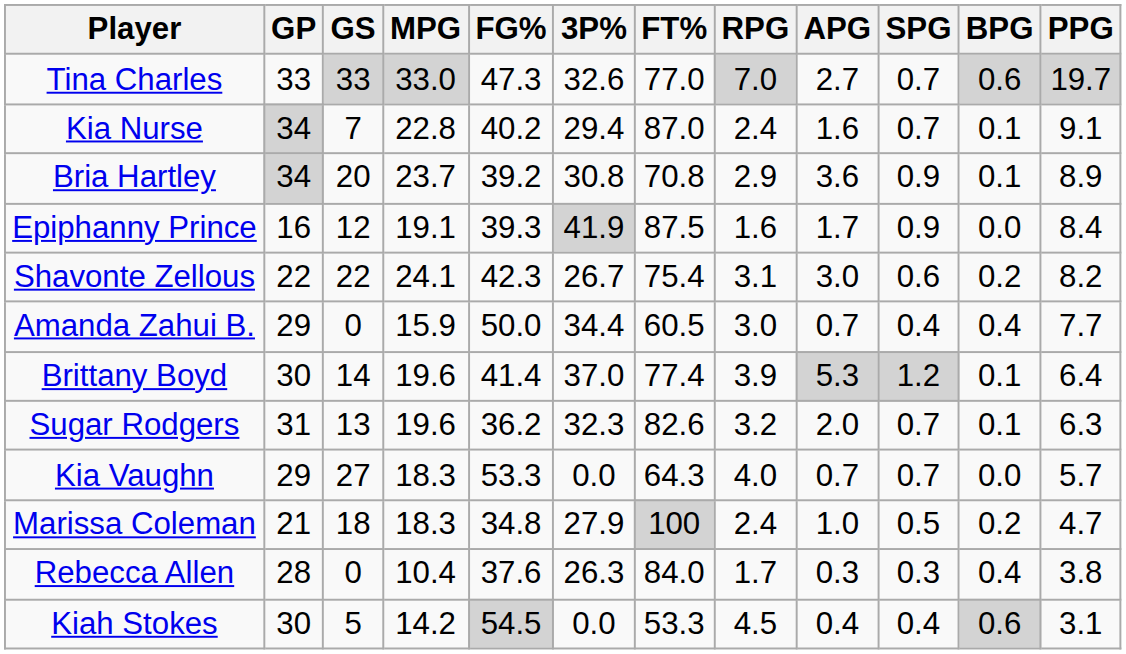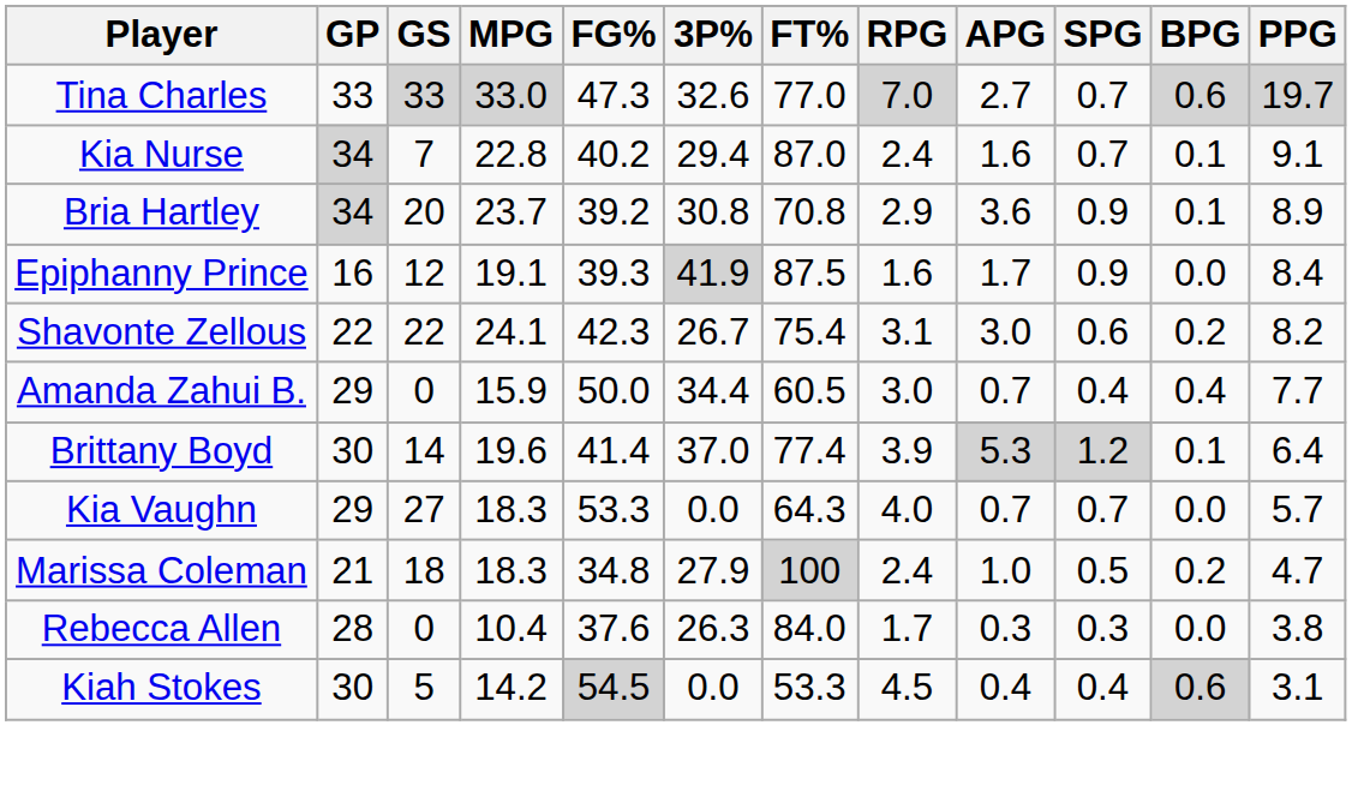- row: Sugar Rodgers | 31 | 13 | 19.6 | 36.2 | 32.3 | 82.6 | 3.2 | 2.0 | 0.7 | 0.1 | 6.3
Rebecca Allen | BPG: 0.4 -> 0.0
